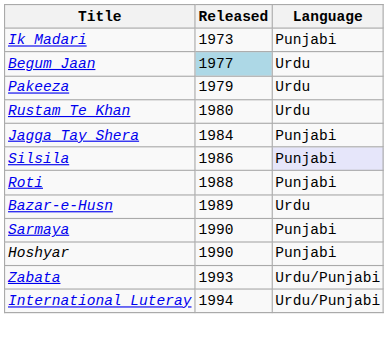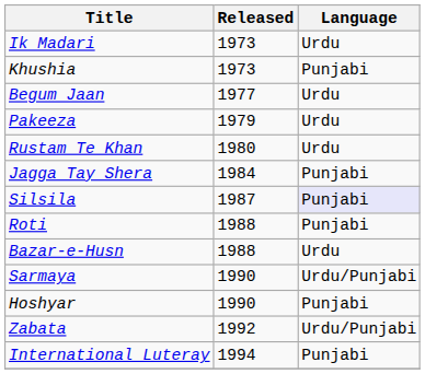Ik Madari | Language: Punjabi -> Urdu
+ row: Khushia | 1973 | Punjabi
Begum Jaan | Released: lightblue background -> no background
Silsila | Released: 1986 -> 1987
Bazar-e-Husn | Released: 1989 -> 1988
Sarmaya | Language: Punjabi -> Urdu/Punjabi
Zabata | Released: 1993 -> 1992
International Luteray | Language: Urdu/Punjabi -> Punjabi
